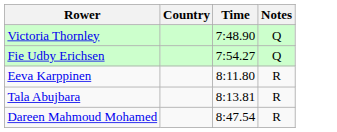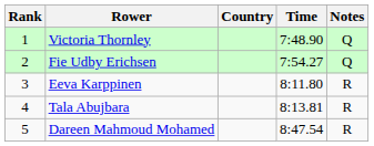+ column: Rank | 1 | 2 | 3 | 4 | 5
